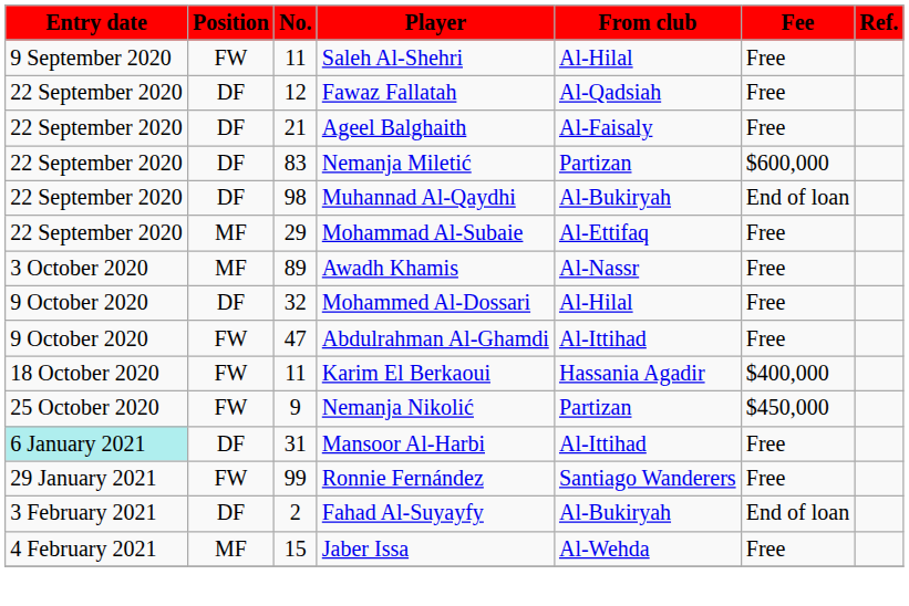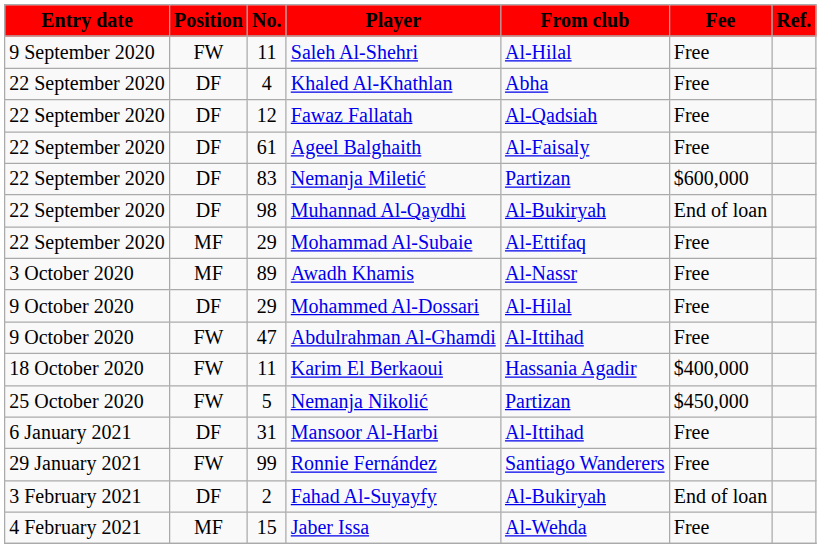+ row: 22 September 2020 | DF | 4 | Khaled Al-Khathlan | Abha | Free
Ageel Balghaith | No.: 21 -> 61
Mohammed Al-Dossari | No.: 32 -> 29
Nemanja Nikolić | No.: 9 -> 5
Mansoor Al-Harbi | Entry date: paleturquoise background -> no background
